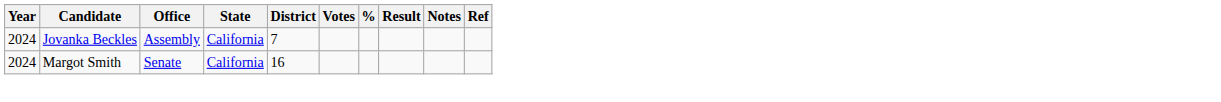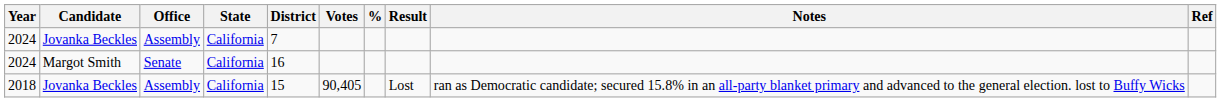+ row: 2018 | Jovanka Beckles | Assembly | California | 15 | 90,405 | Lost | ran as Democratic candidate; secured 15.8% in an all-party blanket primary and advanced to the general election. lost to Buffy Wicks
